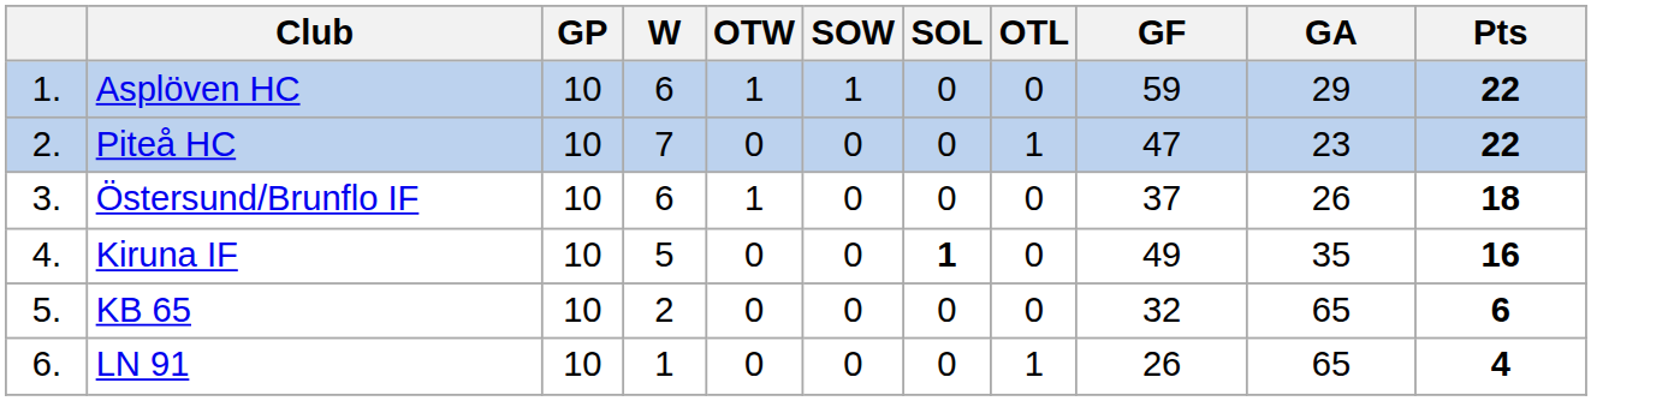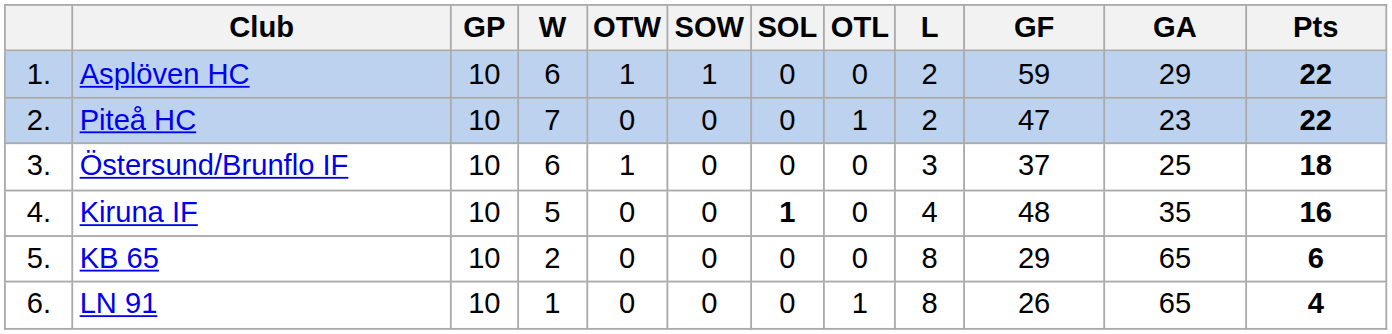+ column: L | 2 | 2 | 3 | 4 | 8 | 8
Östersund/Brunflo IF | GA: 26 -> 25
Kiruna IF | GF: 49 -> 48
KB 65 | GF: 32 -> 29
